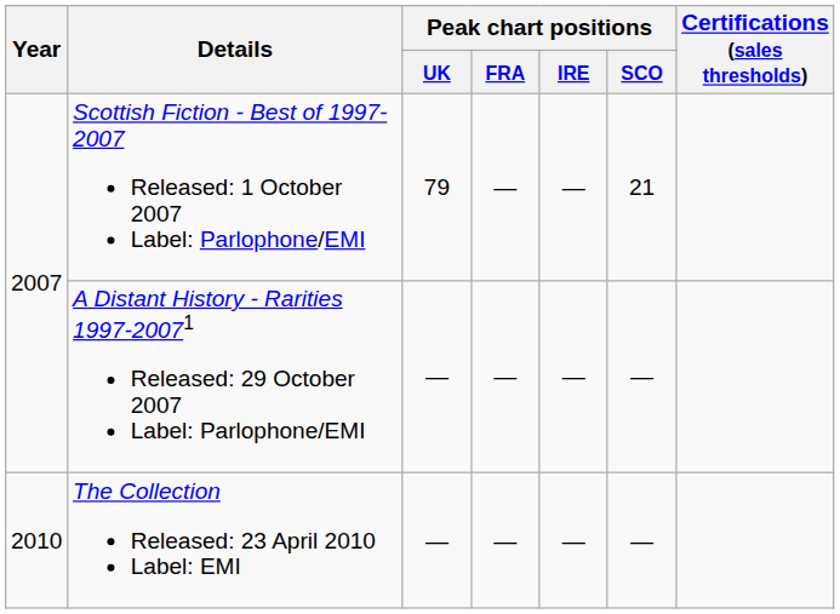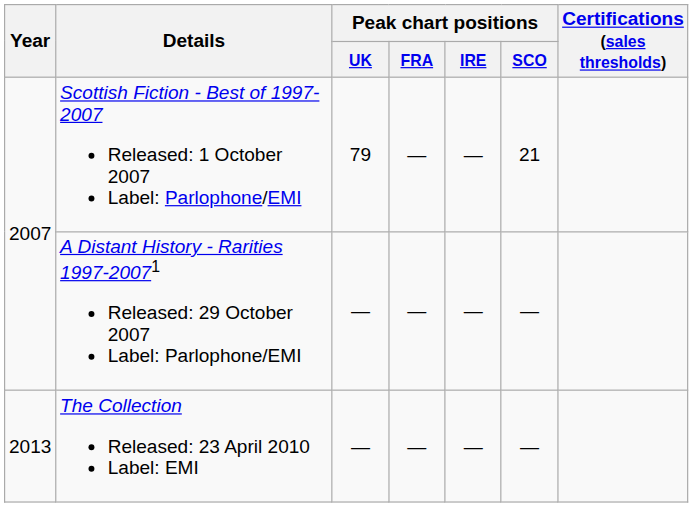The Collection Released: 23 April 2010 Label: EMI | Year: 2010 -> 2013
